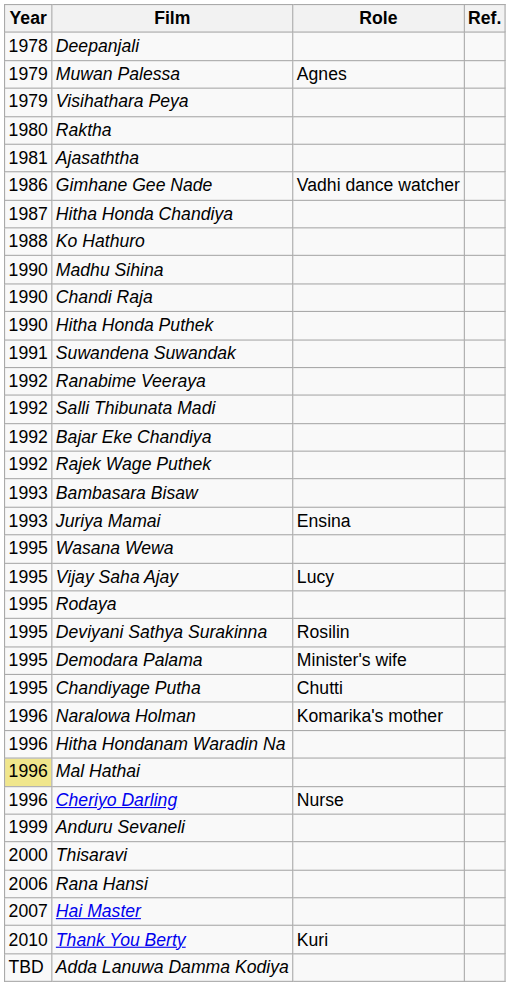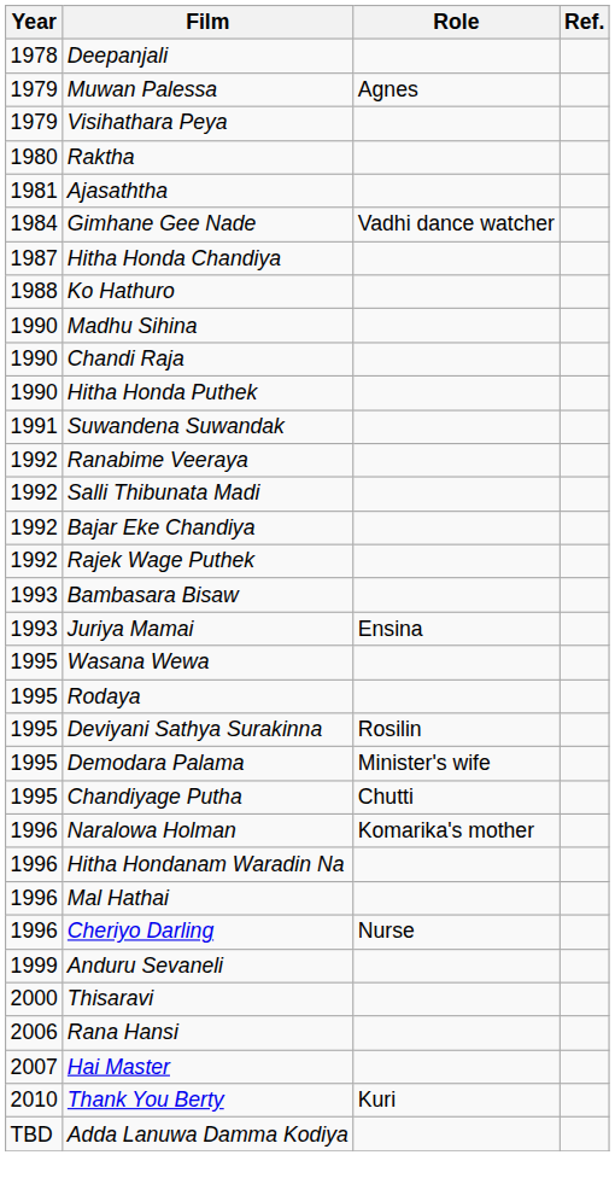Gimhane Gee Nade | Year: 1986 -> 1984
- row: 1995 | Vijay Saha Ajay | Lucy
Mal Hathai | Year: khaki background -> no background
